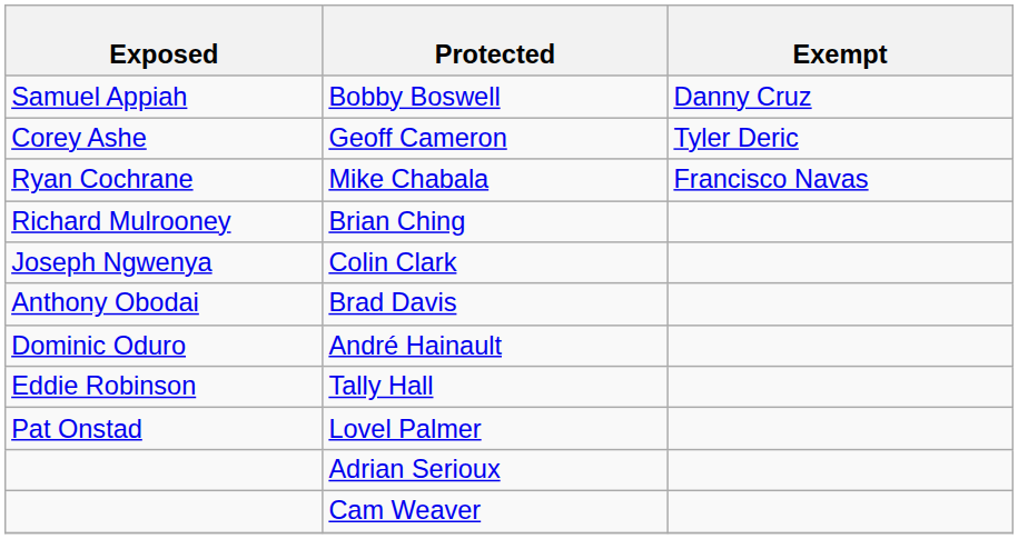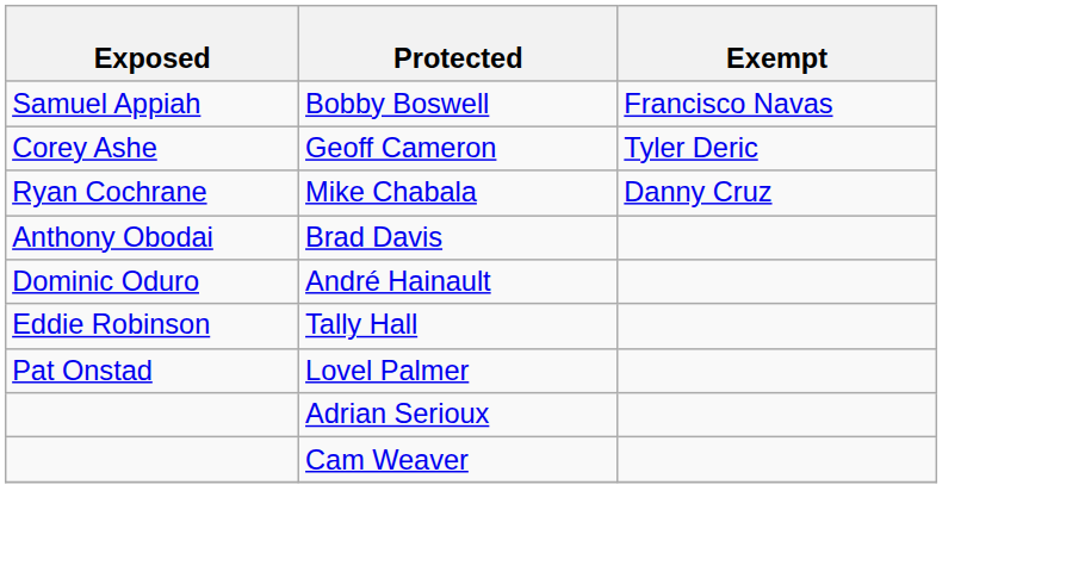Bobby Boswell | Exempt: Danny Cruz -> Francisco Navas
Mike Chabala | Exempt: Francisco Navas -> Danny Cruz
- row: Richard Mulrooney | Brian Ching
- row: Joseph Ngwenya | Colin Clark
